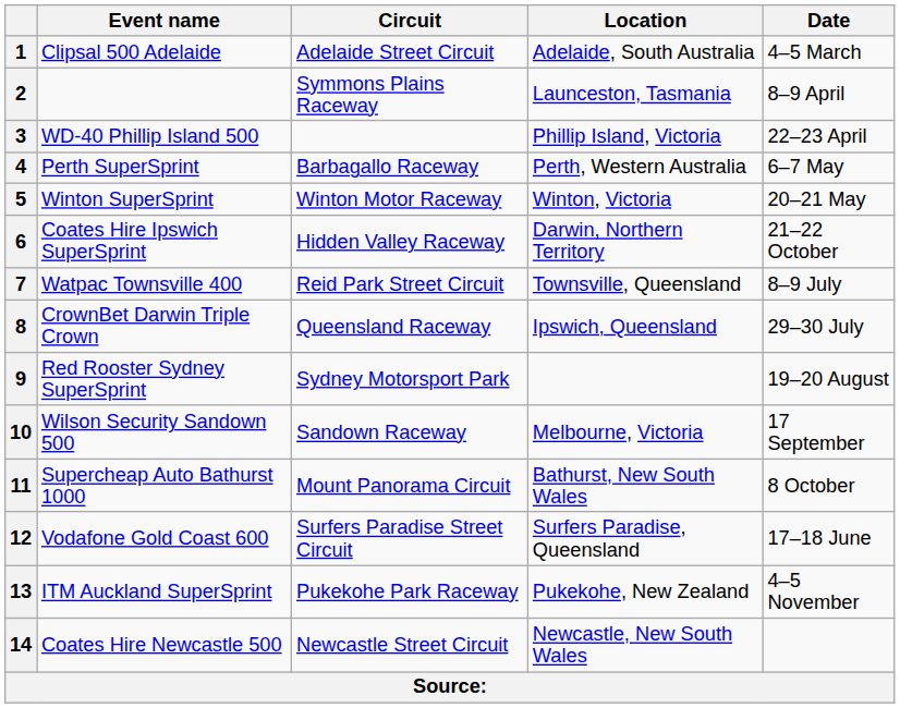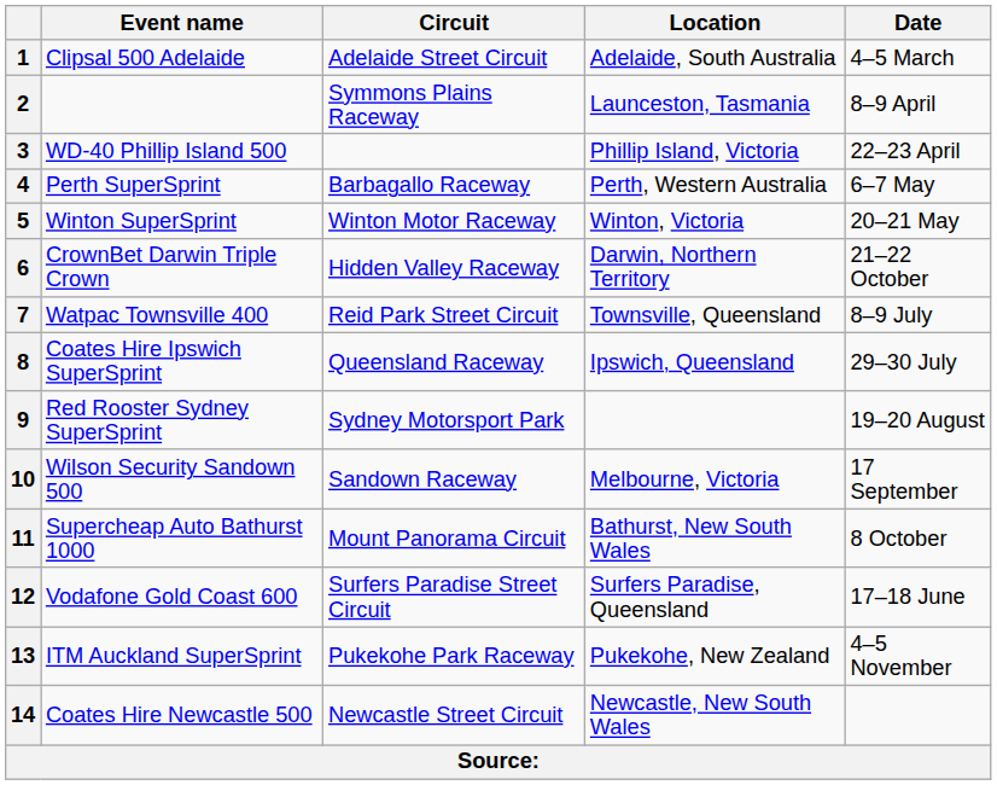6 | Event name: Coates Hire Ipswich SuperSprint -> CrownBet Darwin Triple Crown
8 | Event name: CrownBet Darwin Triple Crown -> Coates Hire Ipswich SuperSprint
